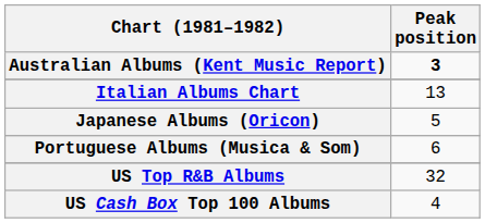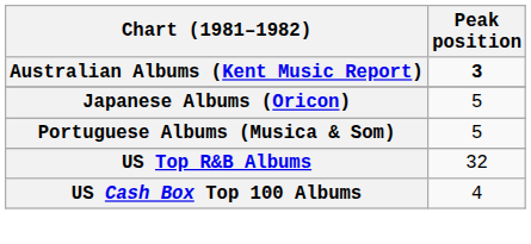- row: Italian Albums Chart | 13
Portuguese Albums (Musica & Som) | Peak position: 6 -> 5
